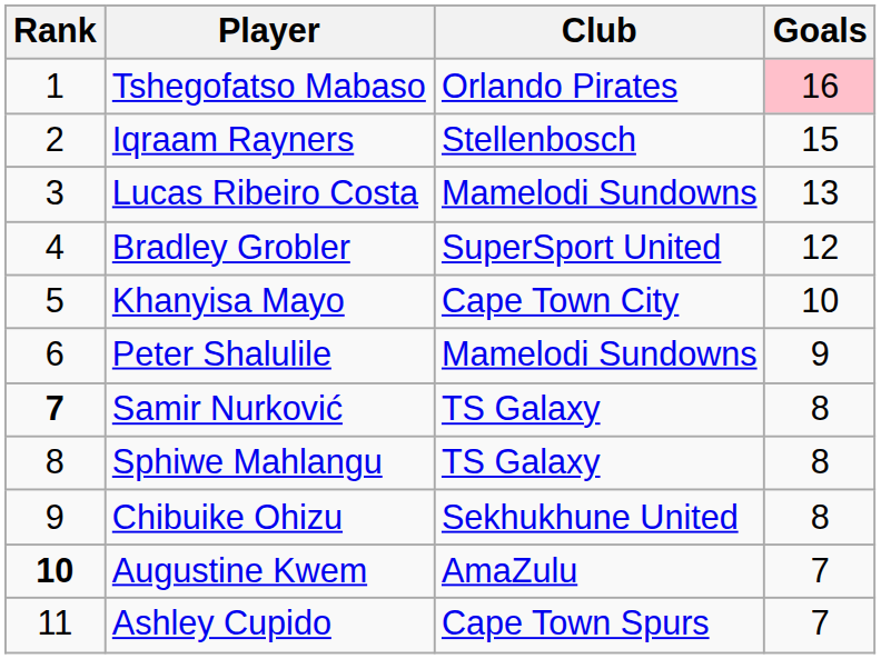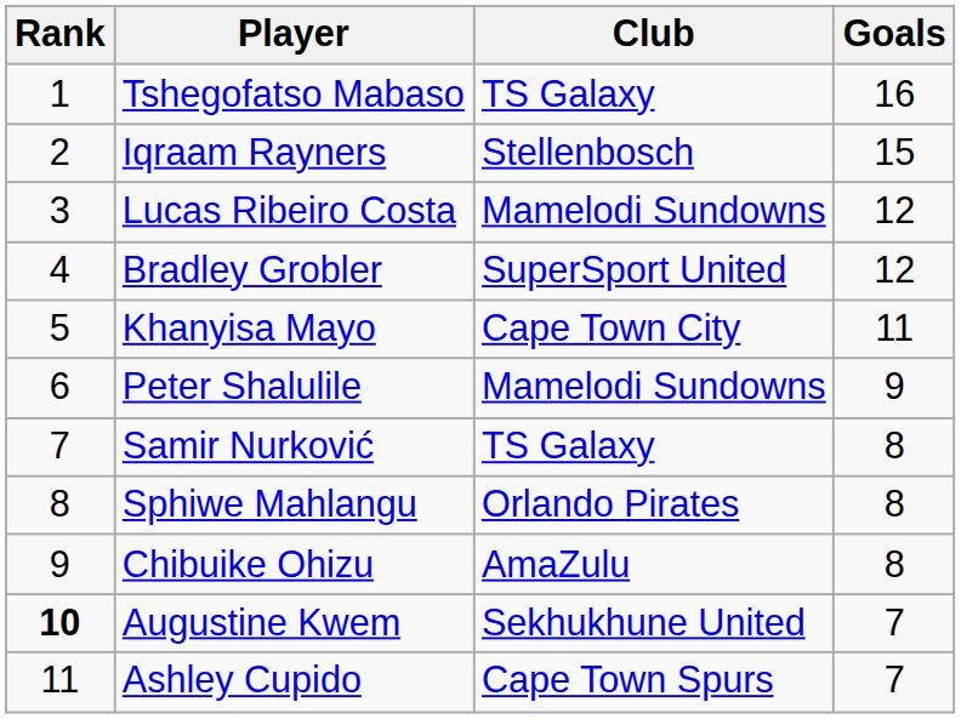Tshegofatso Mabaso | Club: Orlando Pirates -> TS Galaxy
Tshegofatso Mabaso | Goals: pink background -> no background
Lucas Ribeiro Costa | Goals: 13 -> 12
Khanyisa Mayo | Goals: 10 -> 11
Samir Nurković | Rank: bold -> normal
Sphiwe Mahlangu | Club: TS Galaxy -> Orlando Pirates
Chibuike Ohizu | Club: Sekhukhune United -> AmaZulu
Augustine Kwem | Club: AmaZulu -> Sekhukhune United
